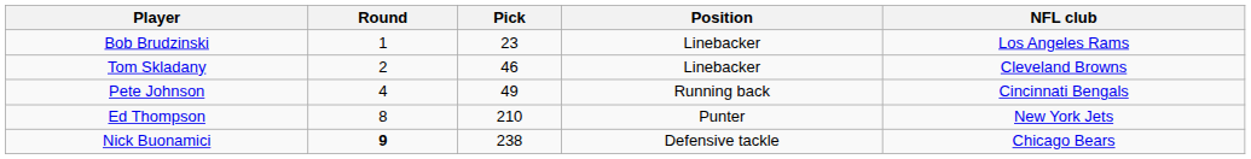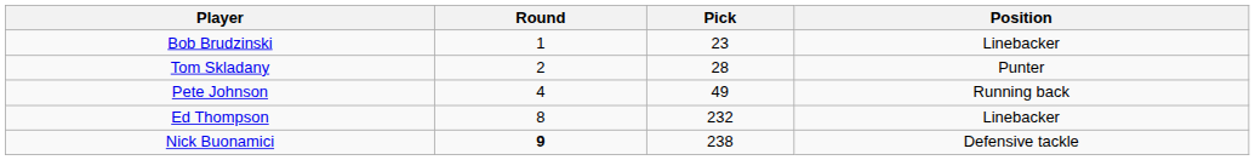- column: NFL club | Los Angeles Rams | Cleveland Browns | Cincinnati Bengals | New York Jets | Chicago Bears
Tom Skladany | Pick: 46 -> 28
Tom Skladany | Position: Linebacker -> Punter
Ed Thompson | Pick: 210 -> 232
Ed Thompson | Position: Punter -> Linebacker
